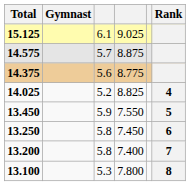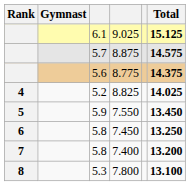columns swapped: Rank <-> Total
